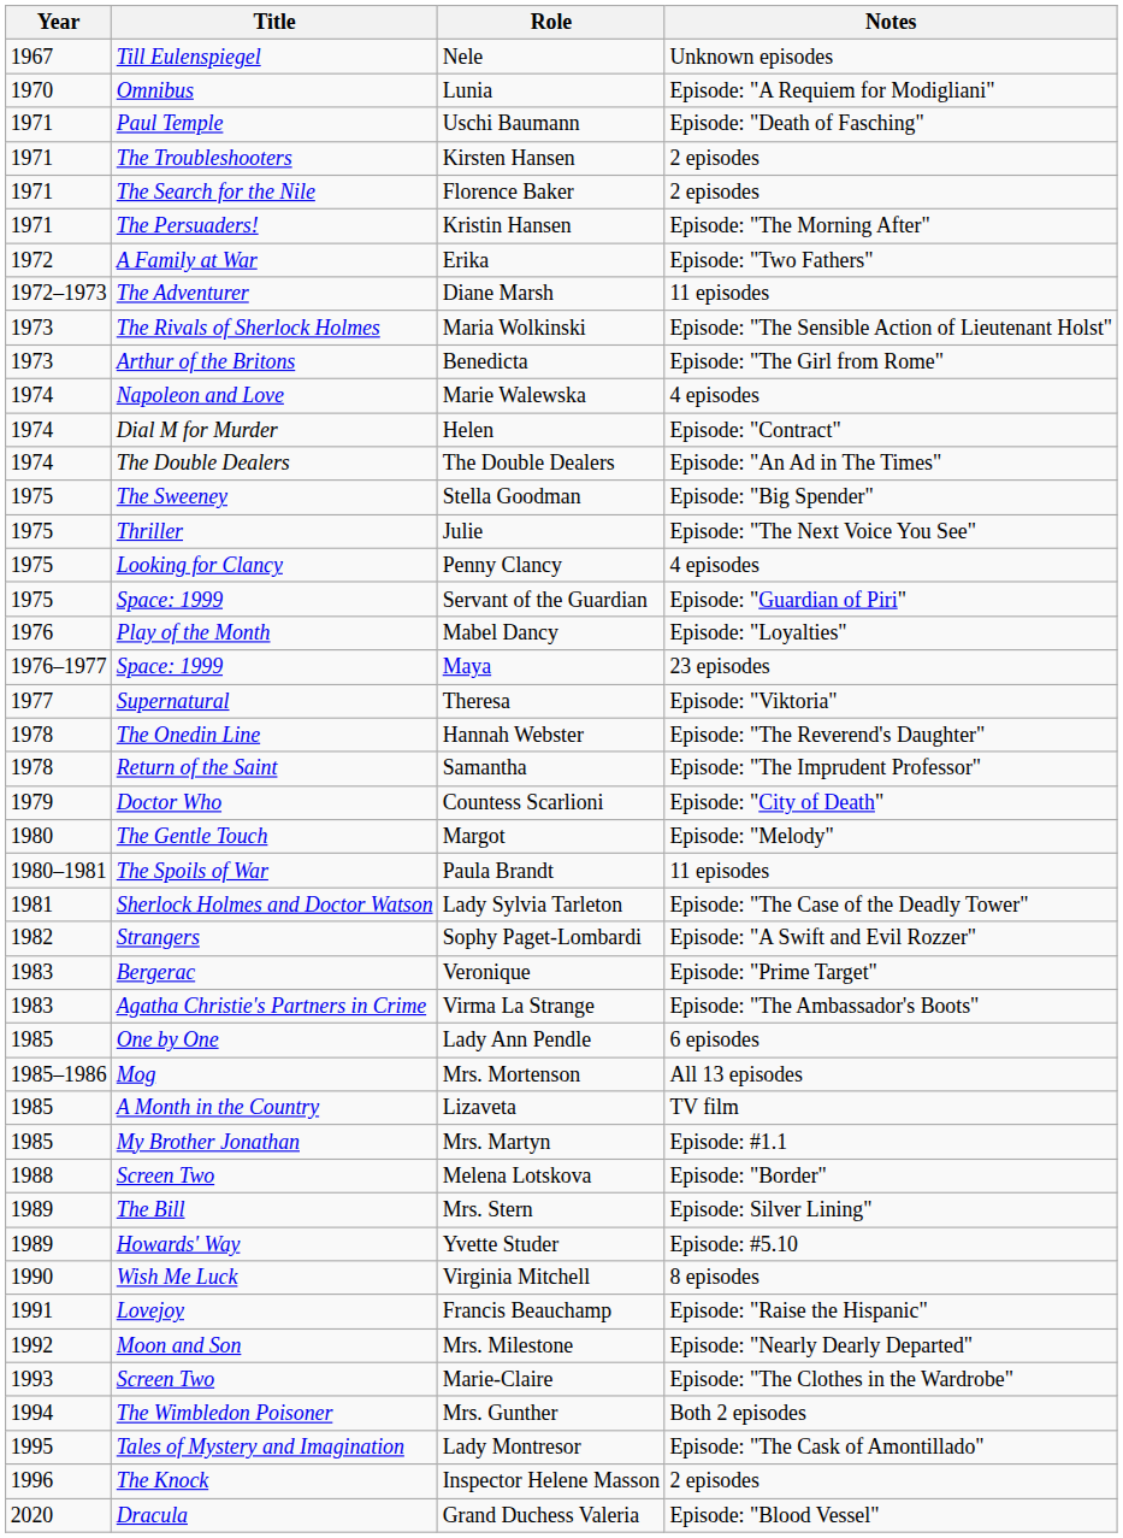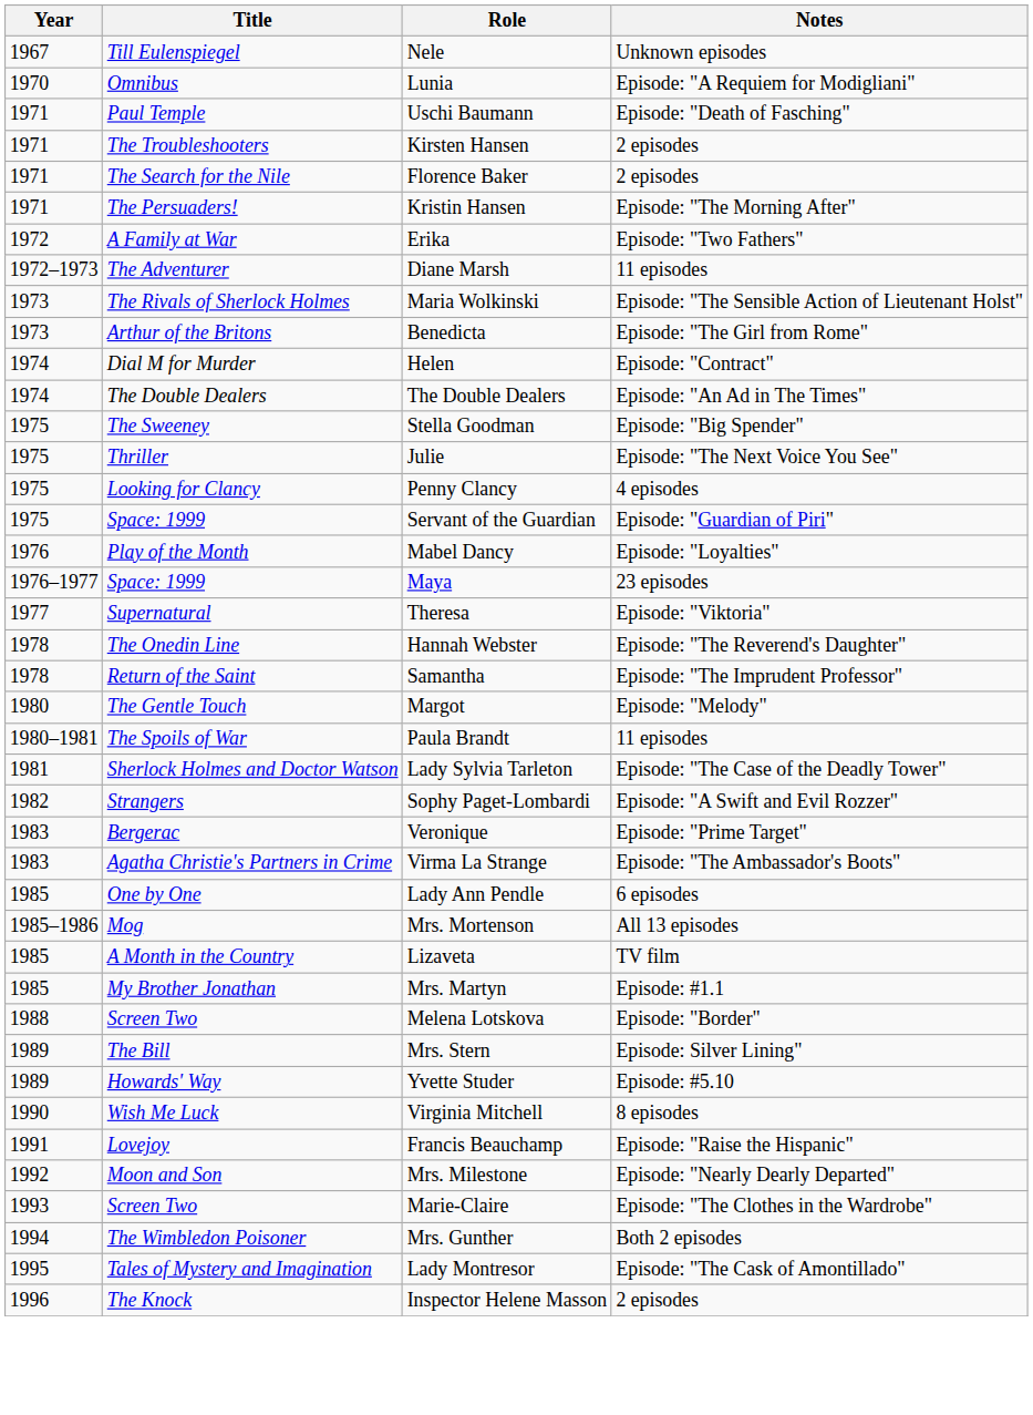- row: 1974 | Napoleon and Love | Marie Walewska | 4 episodes
- row: 1979 | Doctor Who | Countess Scarlioni | Episode: "City of Death"
- row: 2020 | Dracula | Grand Duchess Valeria | Episode: "Blood Vessel"
